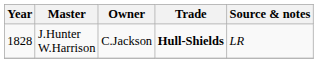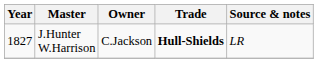J.Hunter W.Harrison | Year: 1828 -> 1827
